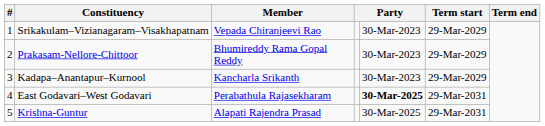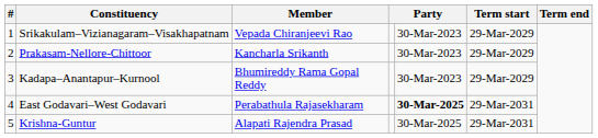Prakasam-Nellore-Chittoor | Member: Bhumireddy Rama Gopal Reddy -> Kancharla Srikanth
Kadapa–Anantapur–Kurnool | Member: Kancharla Srikanth -> Bhumireddy Rama Gopal Reddy
